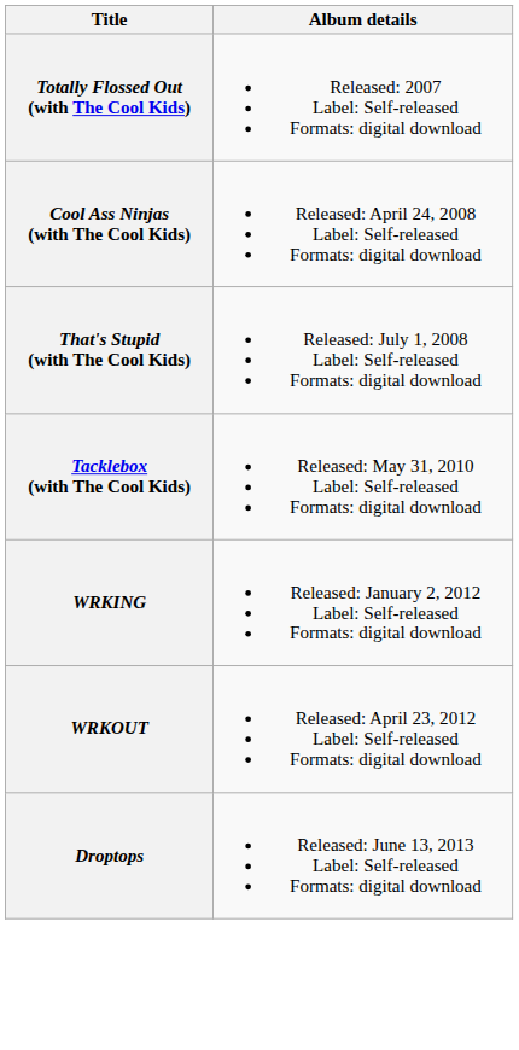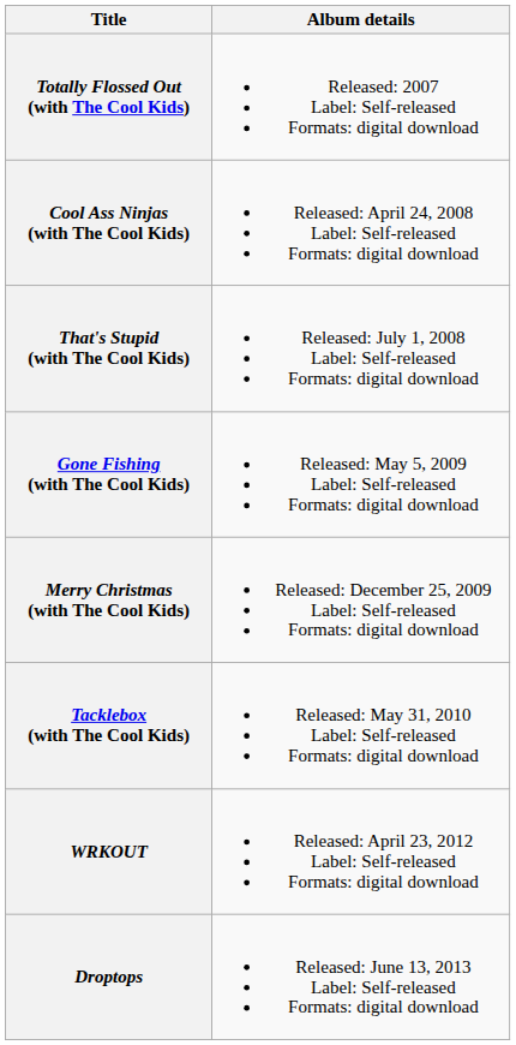+ row: Gone Fishing (with The Cool Kids) | Released: May 5, 2009 Label: Self-released Formats: digital download
+ row: Merry Christmas (with The Cool Kids) | Released: December 25, 2009 Label: Self-released Formats: digital download
- row: WRKING | Released: January 2, 2012 Label: Self-released Formats: digital download
